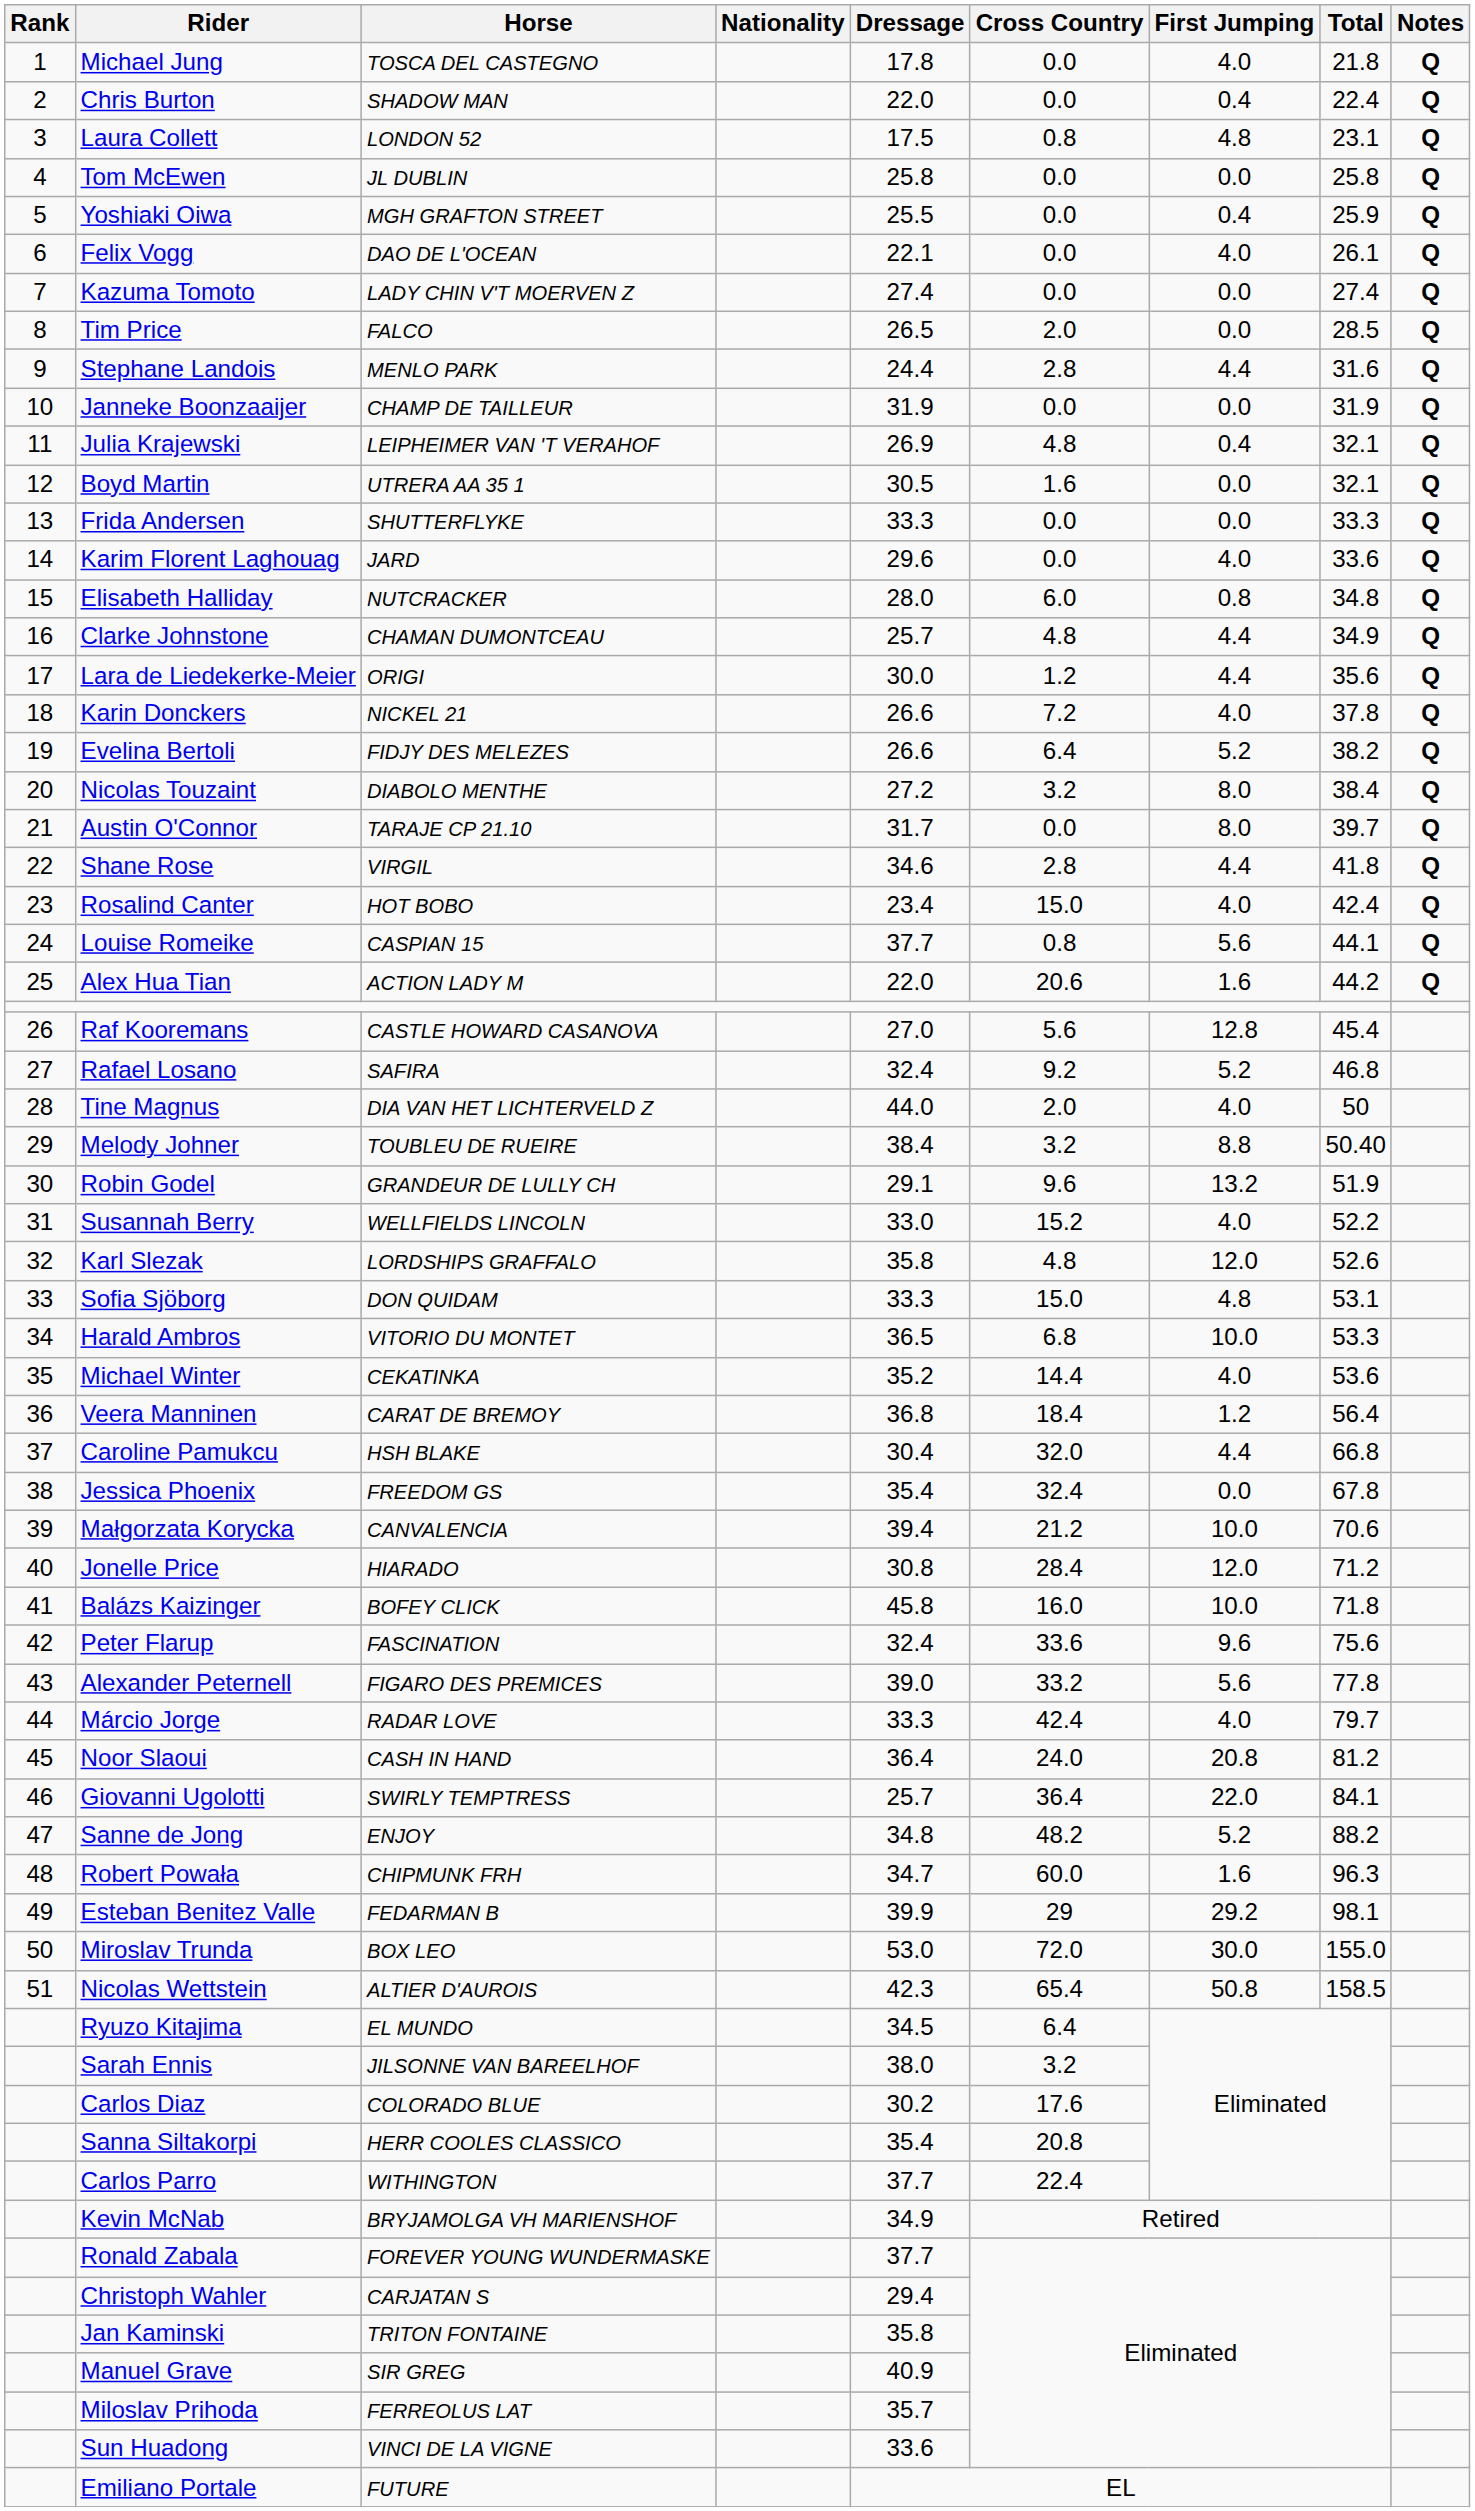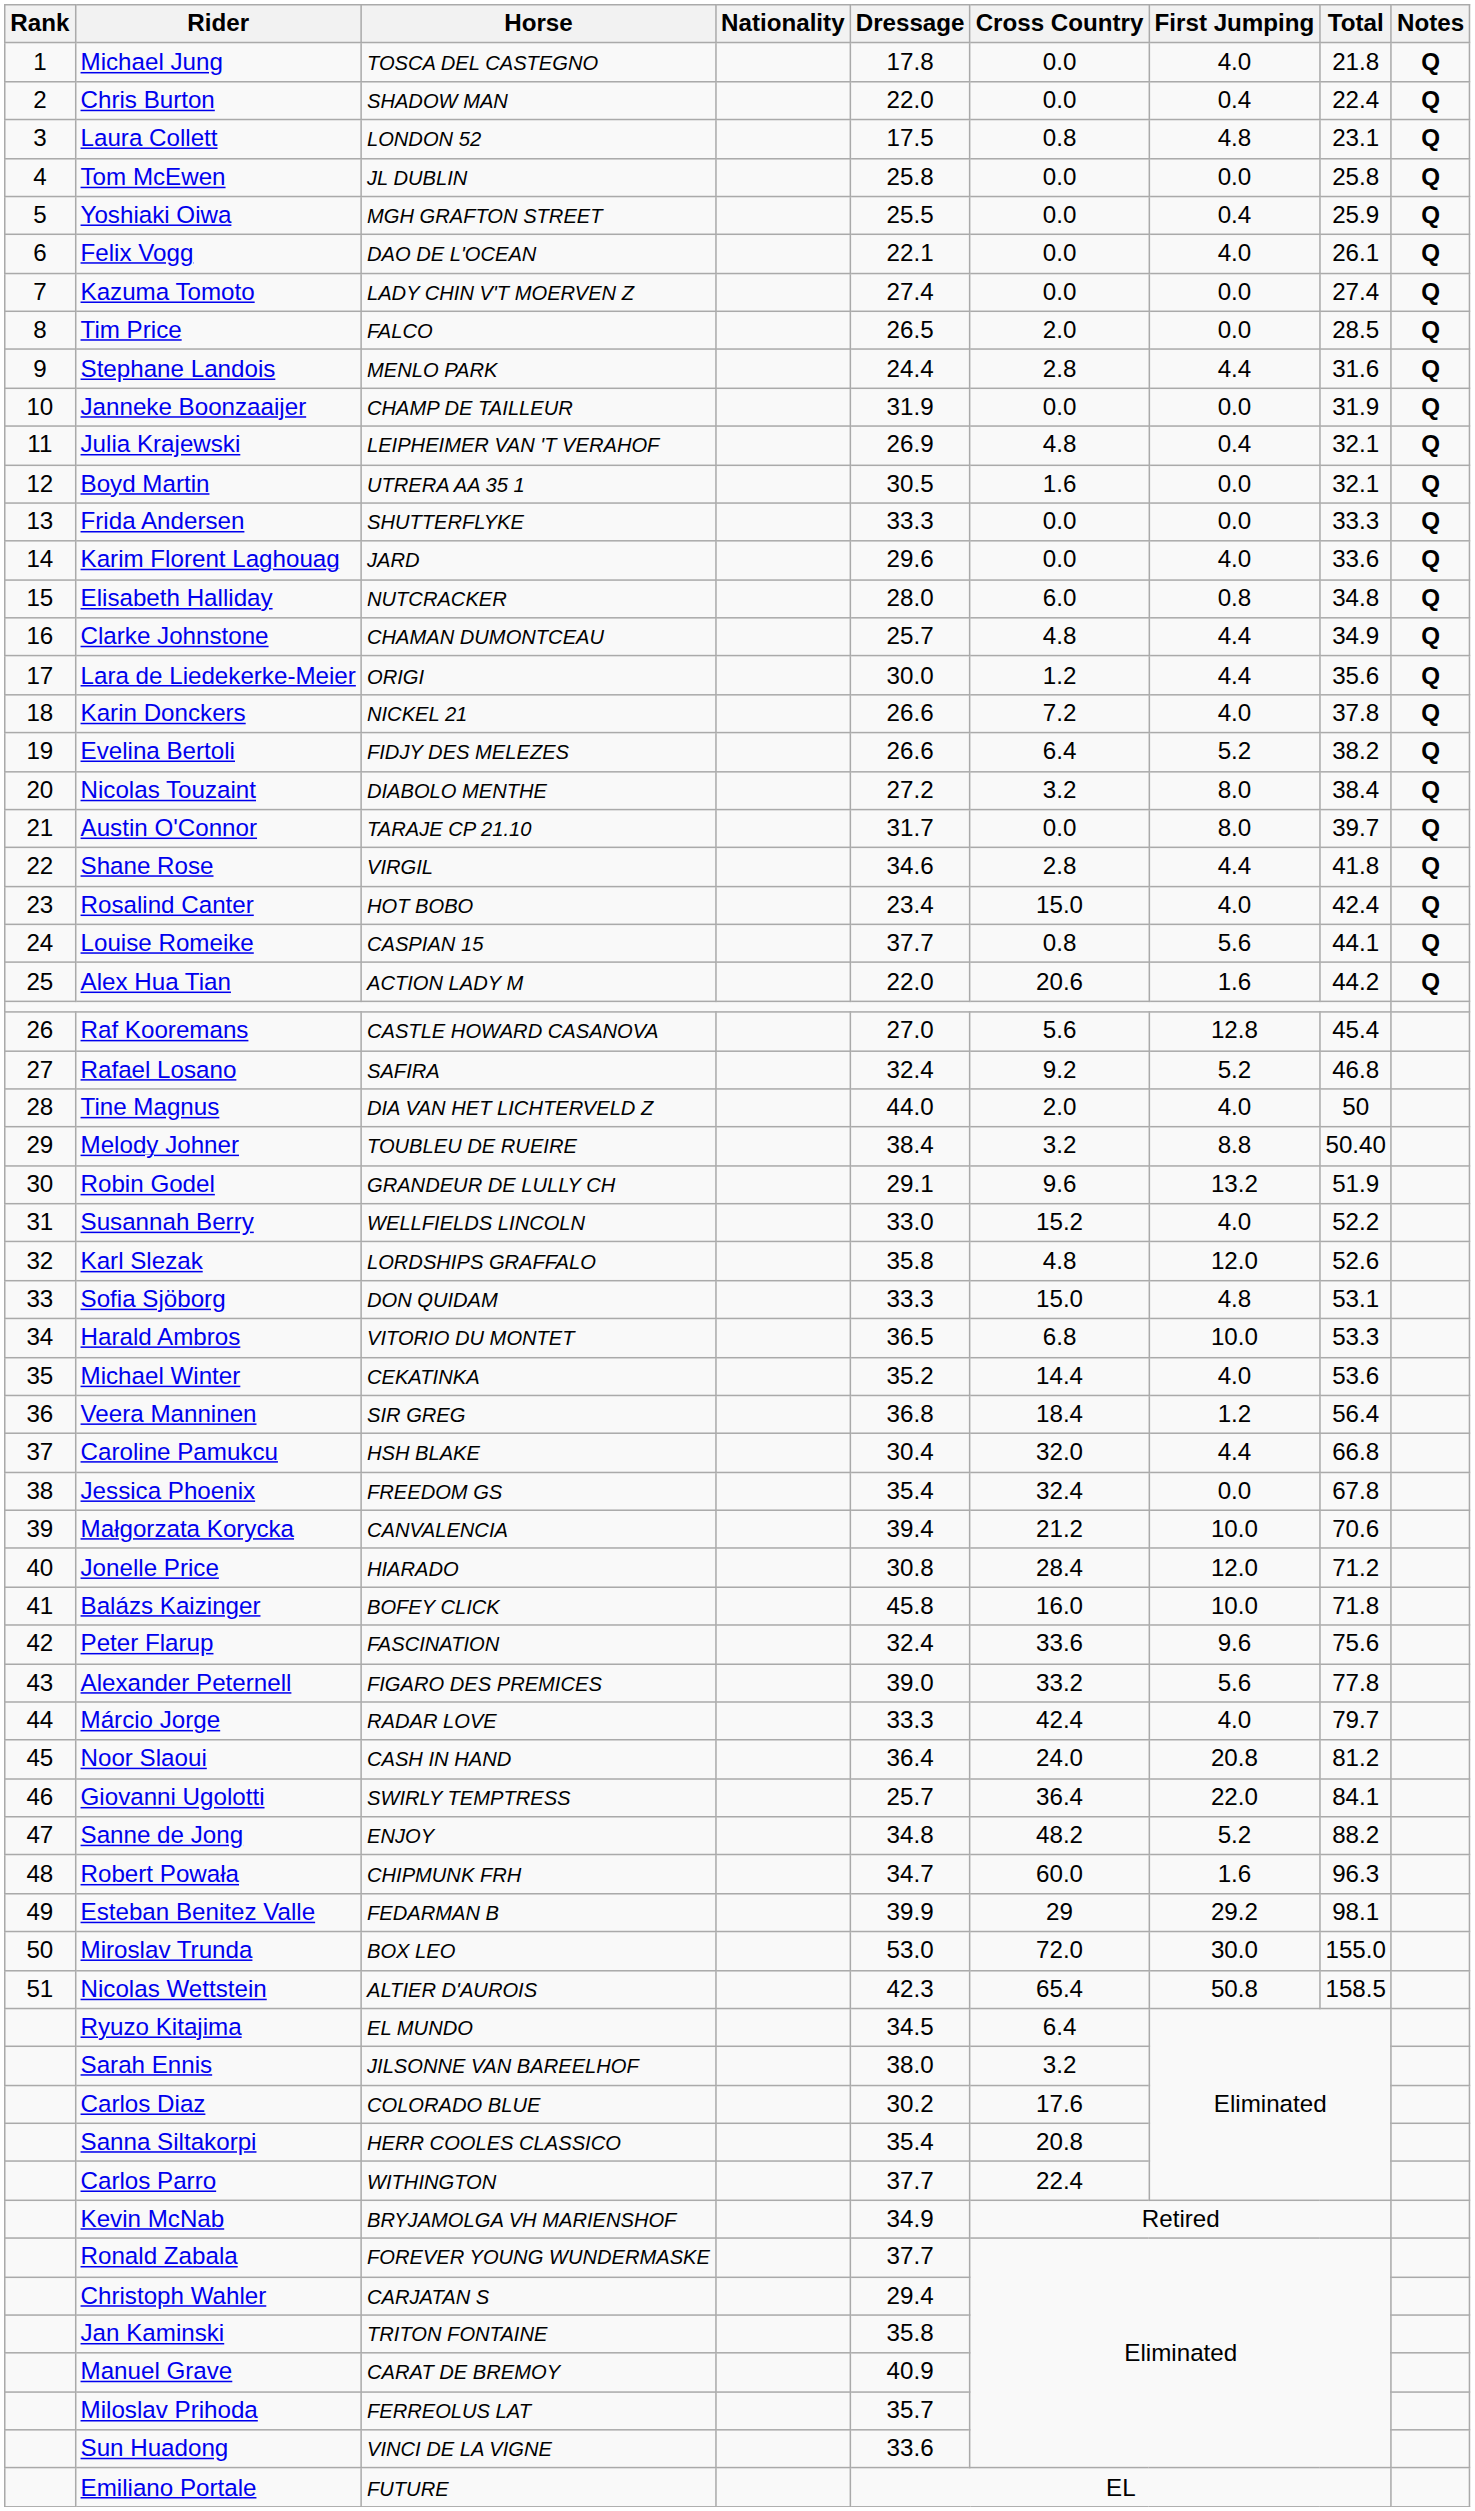Veera Manninen | Horse: CARAT DE BREMOY -> SIR GREG
Manuel Grave | Horse: SIR GREG -> CARAT DE BREMOY
